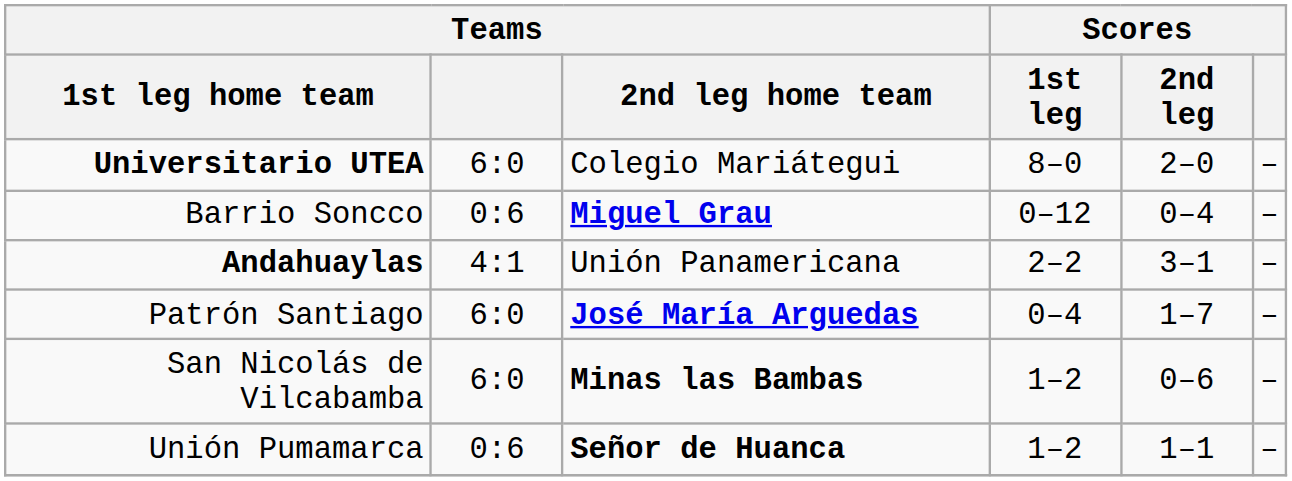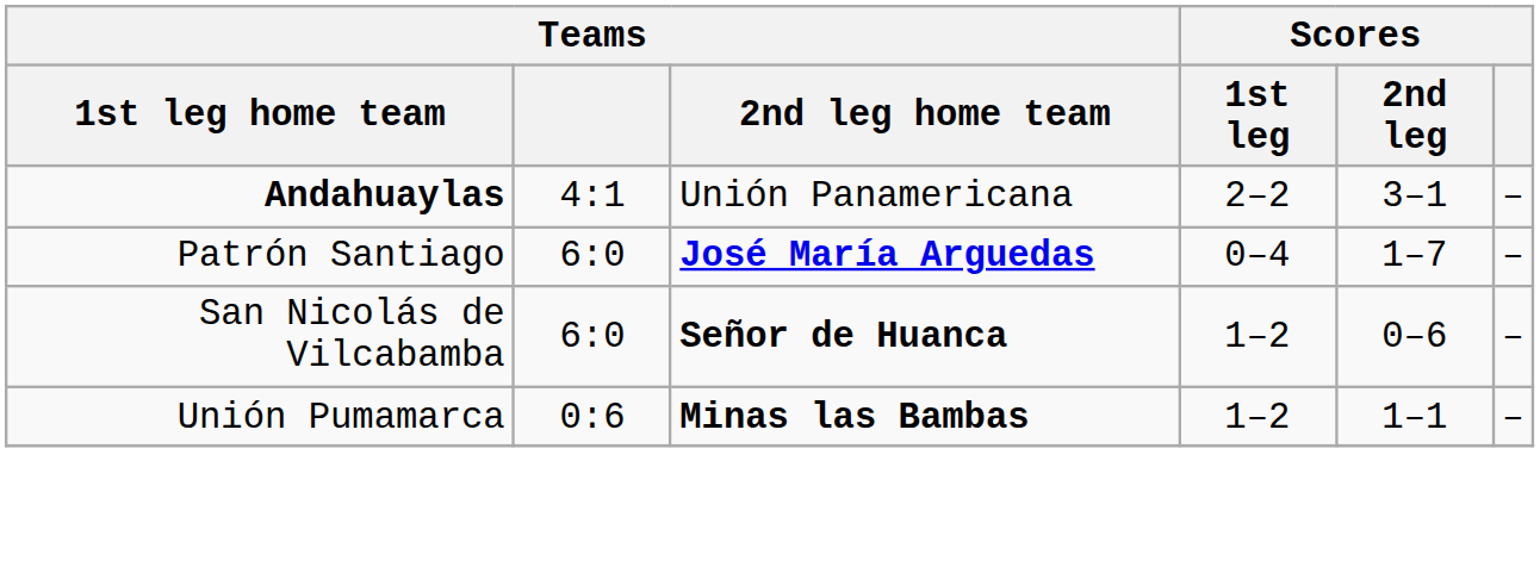- row: Universitario UTEA | 6:0 | Colegio Mariátegui | 8–0 | 2–0 | –
- row: Barrio Soncco | 0:6 | Miguel Grau | 0–12 | 0–4 | –
San Nicolás de Vilcabamba | Teams / 2nd leg home team: Minas las Bambas -> Señor de Huanca
Unión Pumamarca | Teams / 2nd leg home team: Señor de Huanca -> Minas las Bambas
